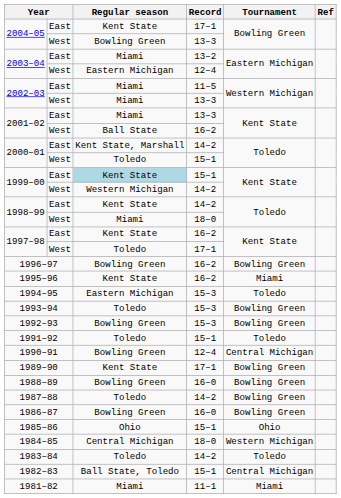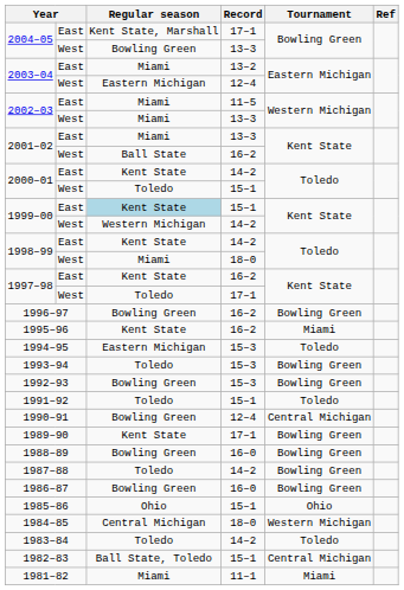2004–05 / East | Regular season: Kent State -> Kent State, Marshall
2000–01 / East | Regular season: Kent State, Marshall -> Kent State
